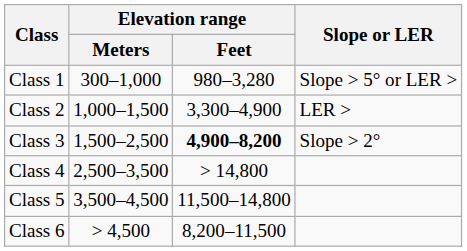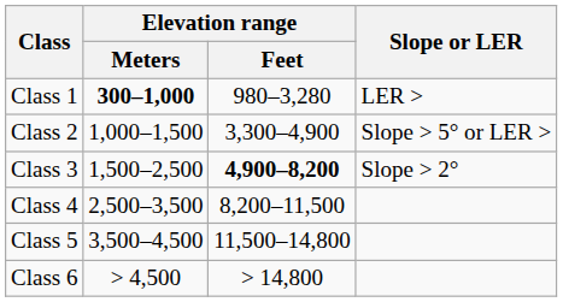Class 1 | Elevation range / Meters: normal -> bold
Class 1 | Slope or LER: Slope > 5° or LER > -> LER >
Class 2 | Slope or LER: LER > -> Slope > 5° or LER >
Class 4 | Elevation range / Feet: > 14,800 -> 8,200–11,500
Class 6 | Elevation range / Feet: 8,200–11,500 -> > 14,800
